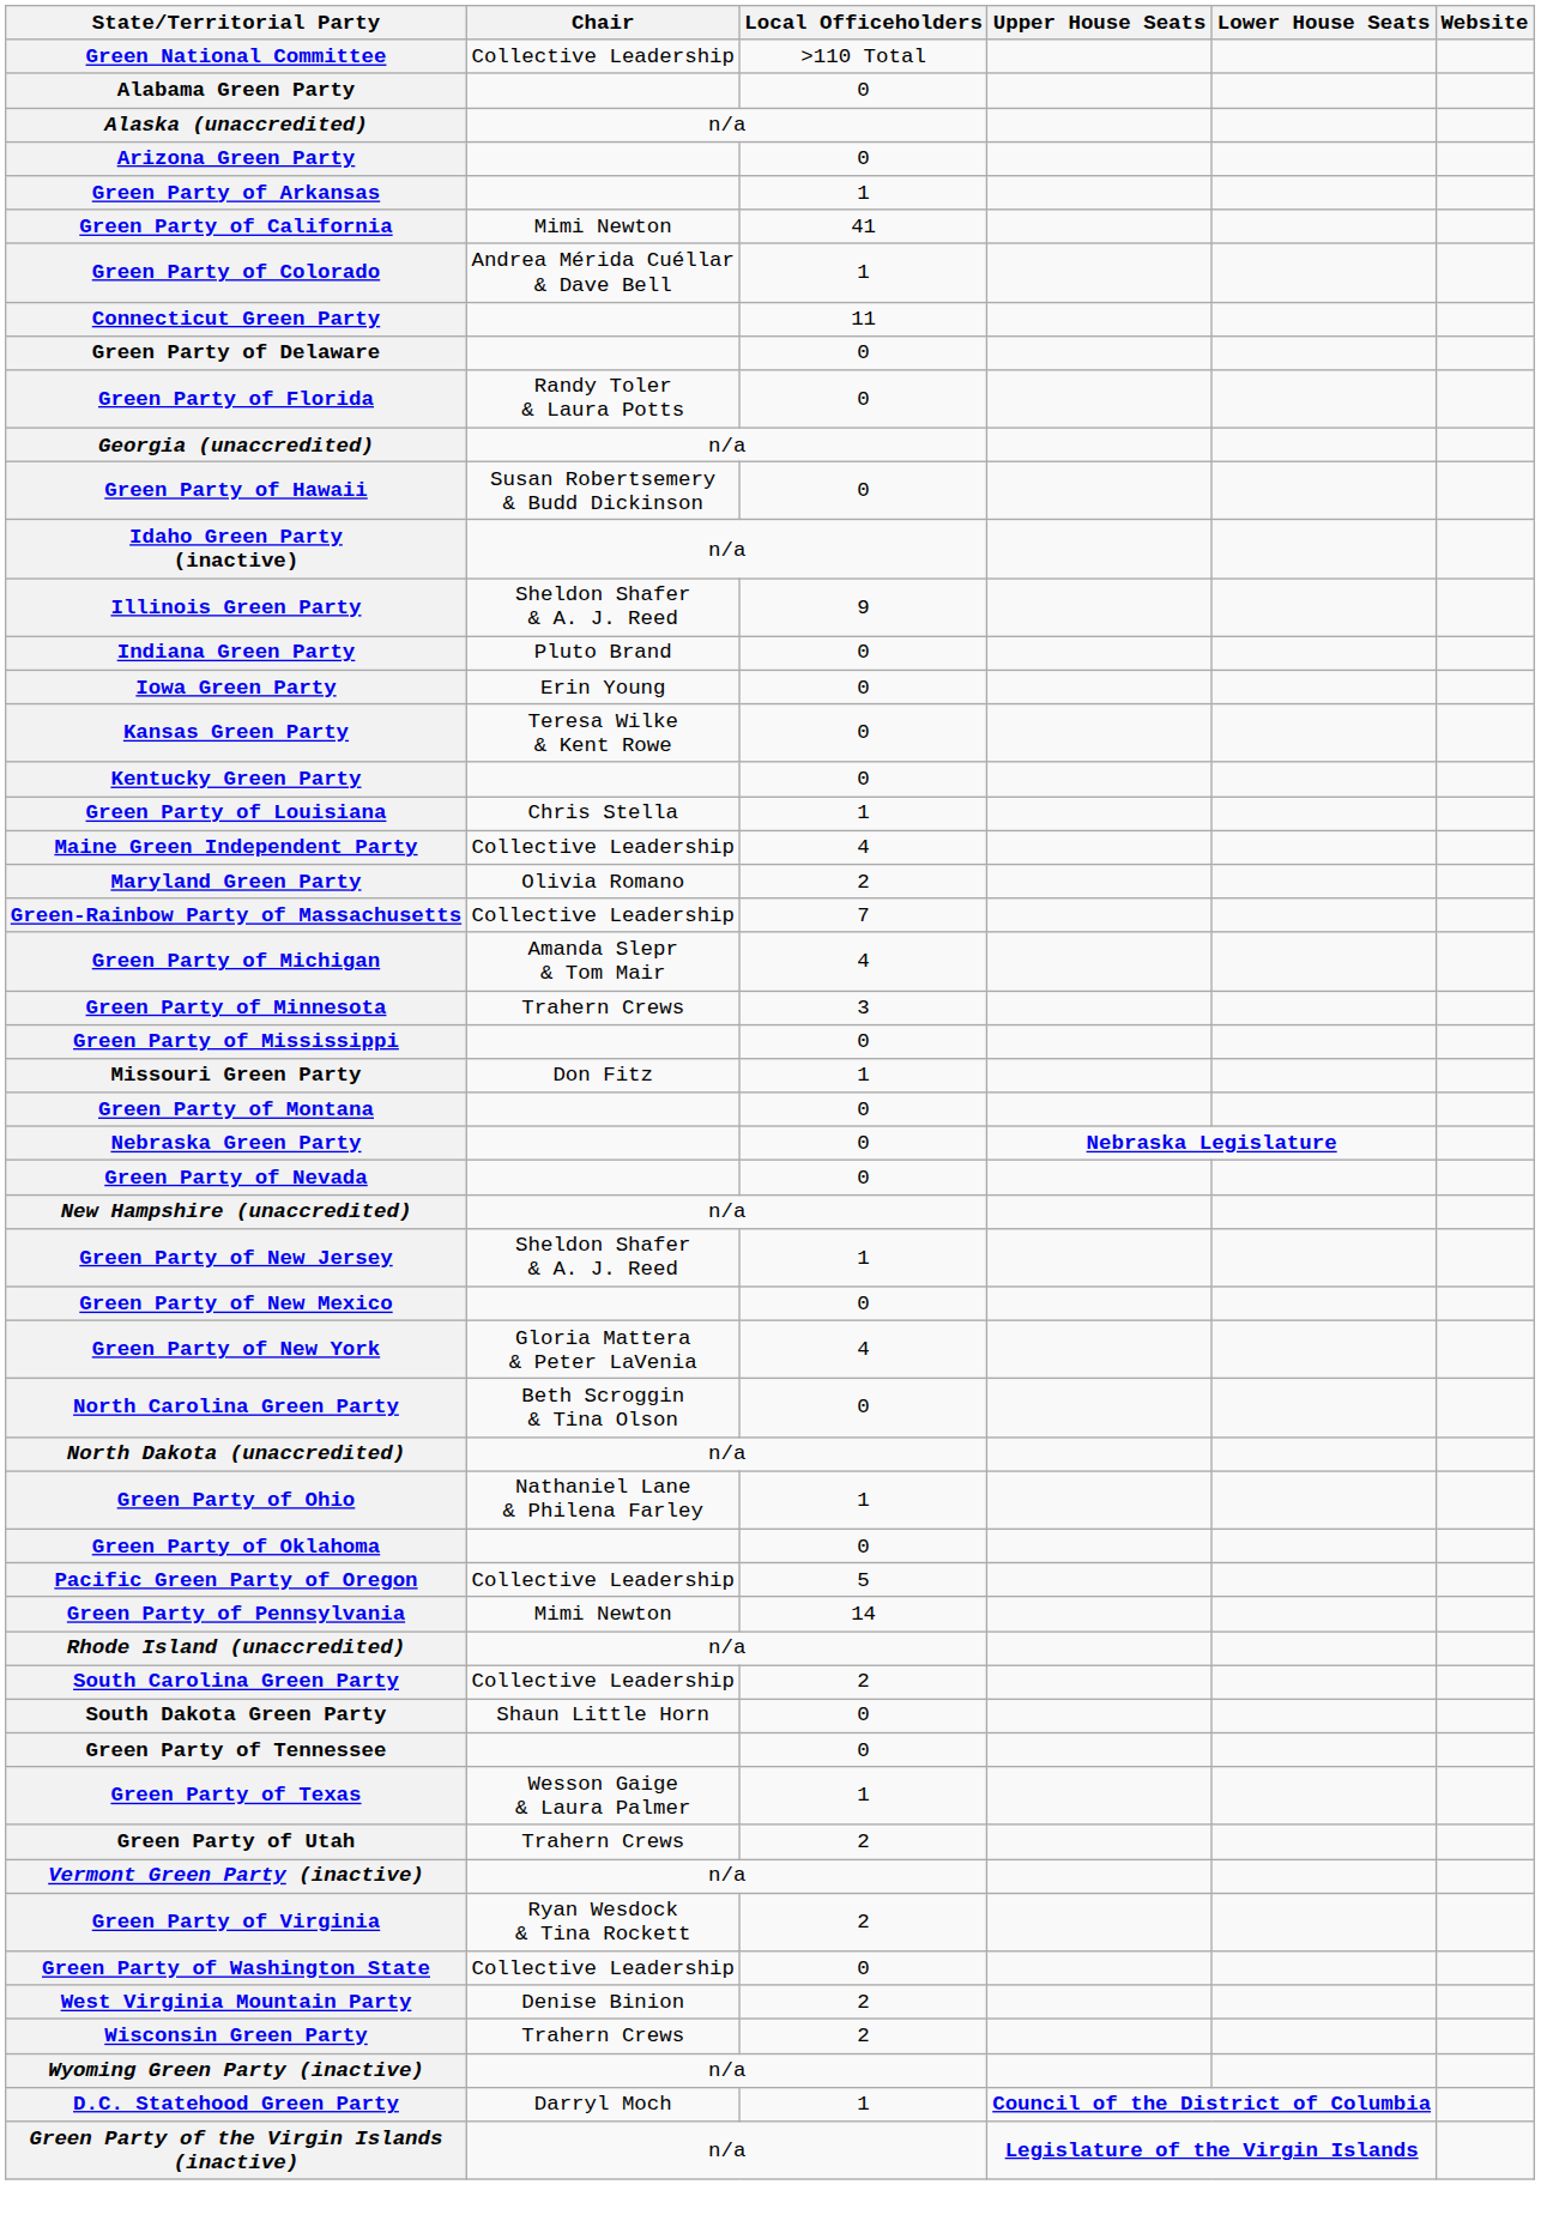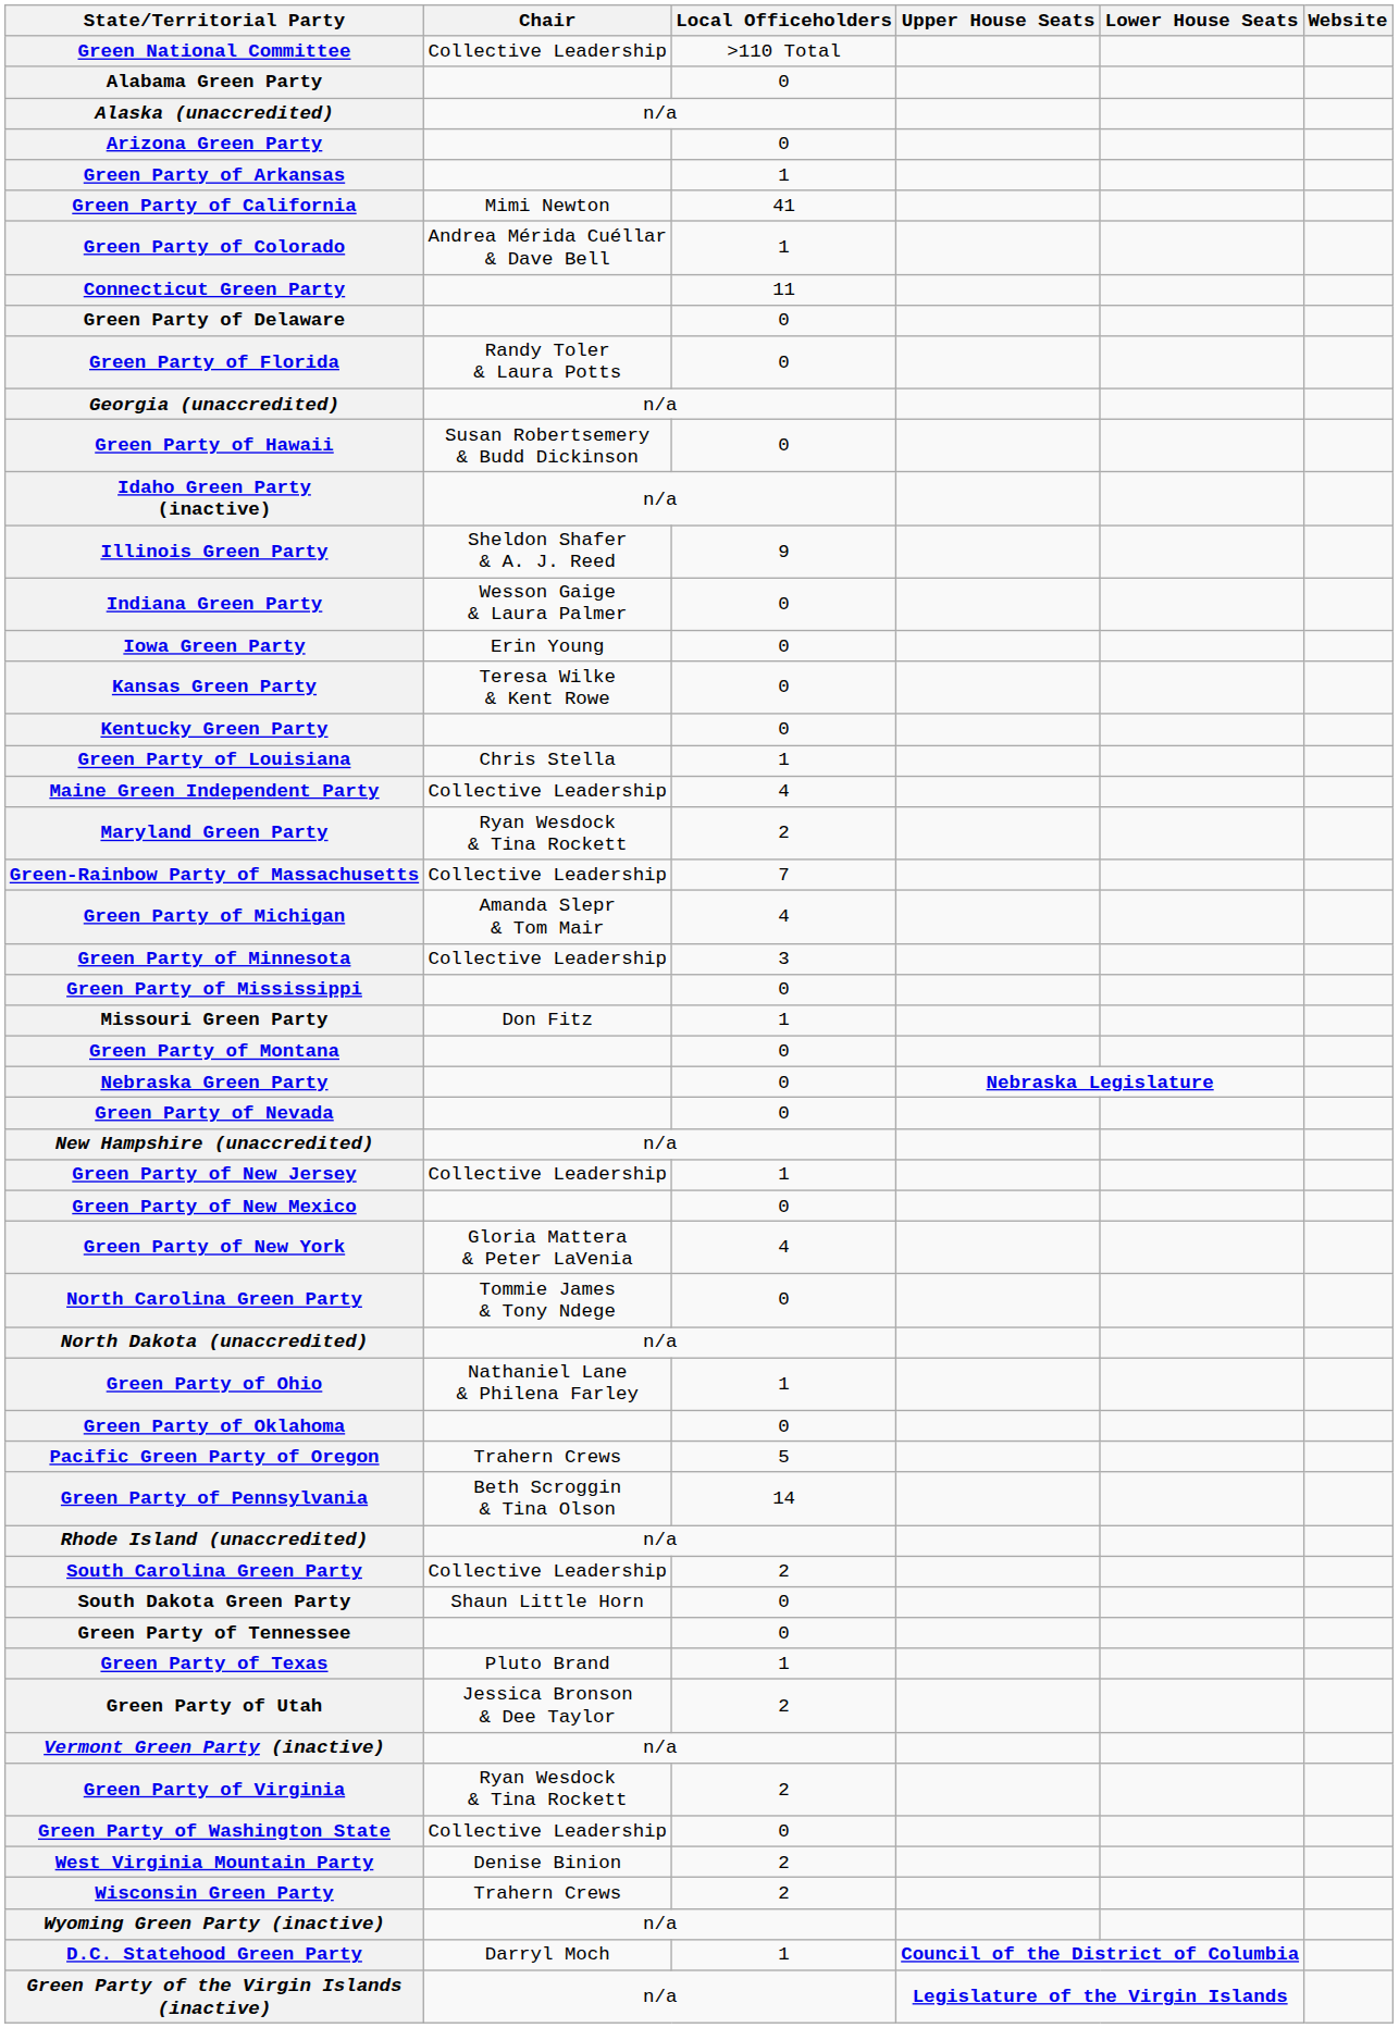Indiana Green Party | Chair: Pluto Brand -> Wesson Gaige & Laura Palmer
Maryland Green Party | Chair: Olivia Romano -> Ryan Wesdock & Tina Rockett
Green Party of Minnesota | Chair: Trahern Crews -> Collective Leadership
Green Party of New Jersey | Chair: Sheldon Shafer & A. J. Reed -> Collective Leadership
North Carolina Green Party | Chair: Beth Scroggin & Tina Olson -> Tommie James & Tony Ndege
Pacific Green Party of Oregon | Chair: Collective Leadership -> Trahern Crews
Green Party of Pennsylvania | Chair: Mimi Newton -> Beth Scroggin & Tina Olson
Green Party of Texas | Chair: Wesson Gaige & Laura Palmer -> Pluto Brand
Green Party of Utah | Chair: Trahern Crews -> Jessica Bronson & Dee Taylor
